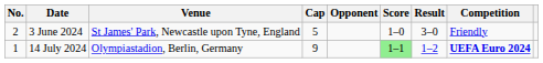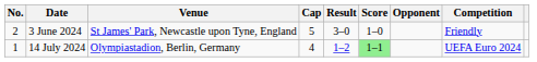columns swapped: Opponent <-> Result
14 July 2024 | Cap: 9 -> 4
14 July 2024 | Competition: bold -> normal
